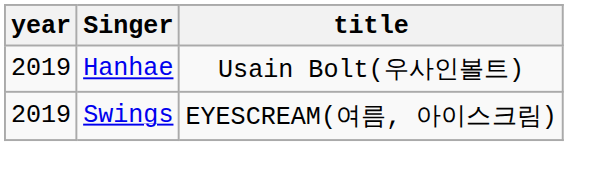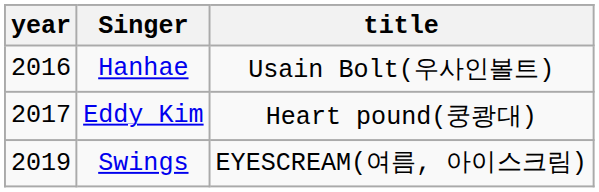Hanhae | year: 2019 -> 2016
+ row: 2017 | Eddy Kim | Heart pound(쿵쾅대)
